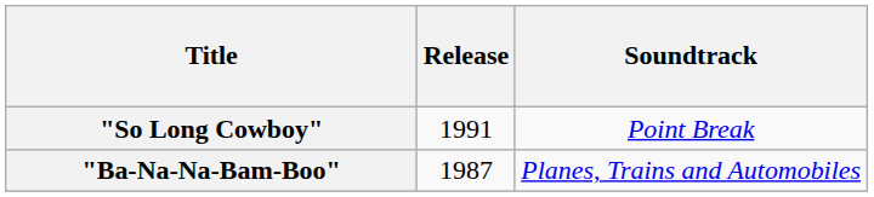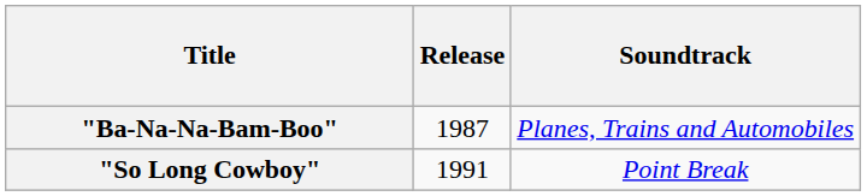rows swapped: "Ba-Na-Na-Bam-Boo" <-> "So Long Cowboy"
